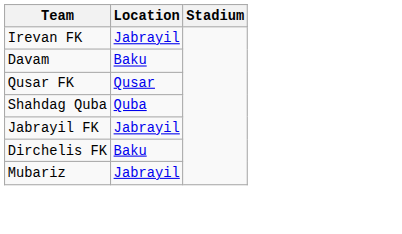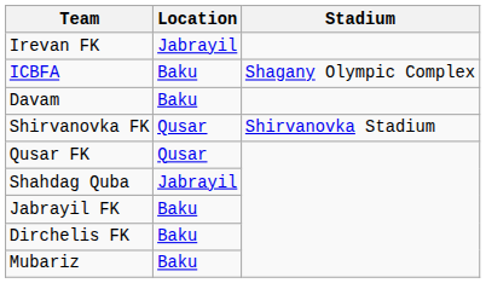+ row: ICBFA | Baku | Shagany Olympic Complex
+ row: Shirvanovka FK | Qusar | Shirvanovka Stadium
Shahdag Quba | Location: Quba -> Jabrayil
Jabrayil FK | Location: Jabrayil -> Baku
Mubariz | Location: Jabrayil -> Baku
